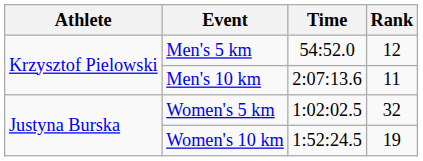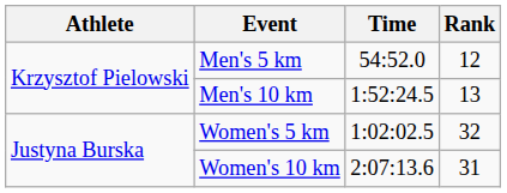Men's 10 km | Time: 2:07:13.6 -> 1:52:24.5
Men's 10 km | Rank: 11 -> 13
Women's 10 km | Time: 1:52:24.5 -> 2:07:13.6
Women's 10 km | Rank: 19 -> 31
